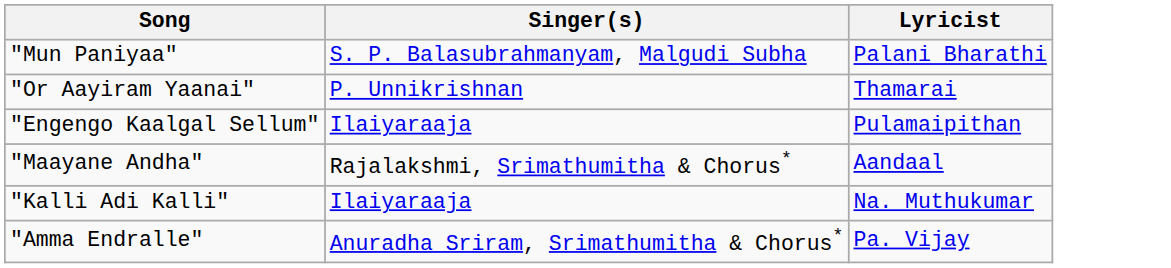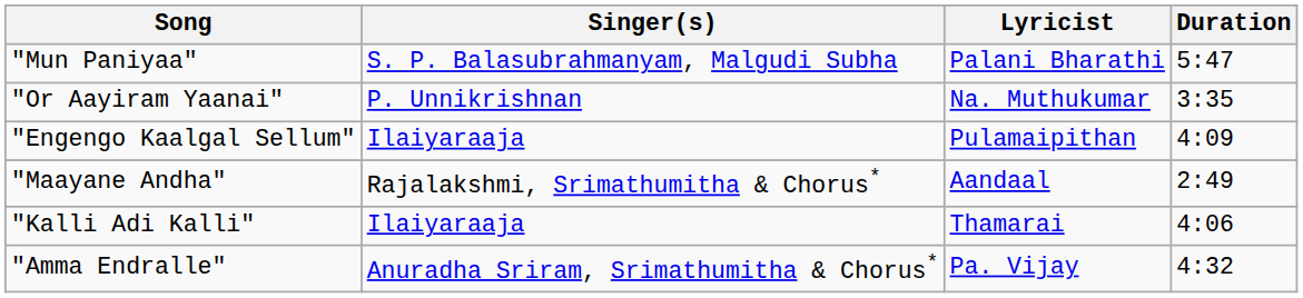+ column: Duration | 5:47 | 3:35 | 4:09 | 2:49 | 4:06 | 4:32
"Or Aayiram Yaanai" | Lyricist: Thamarai -> Na. Muthukumar
"Kalli Adi Kalli" | Lyricist: Na. Muthukumar -> Thamarai
